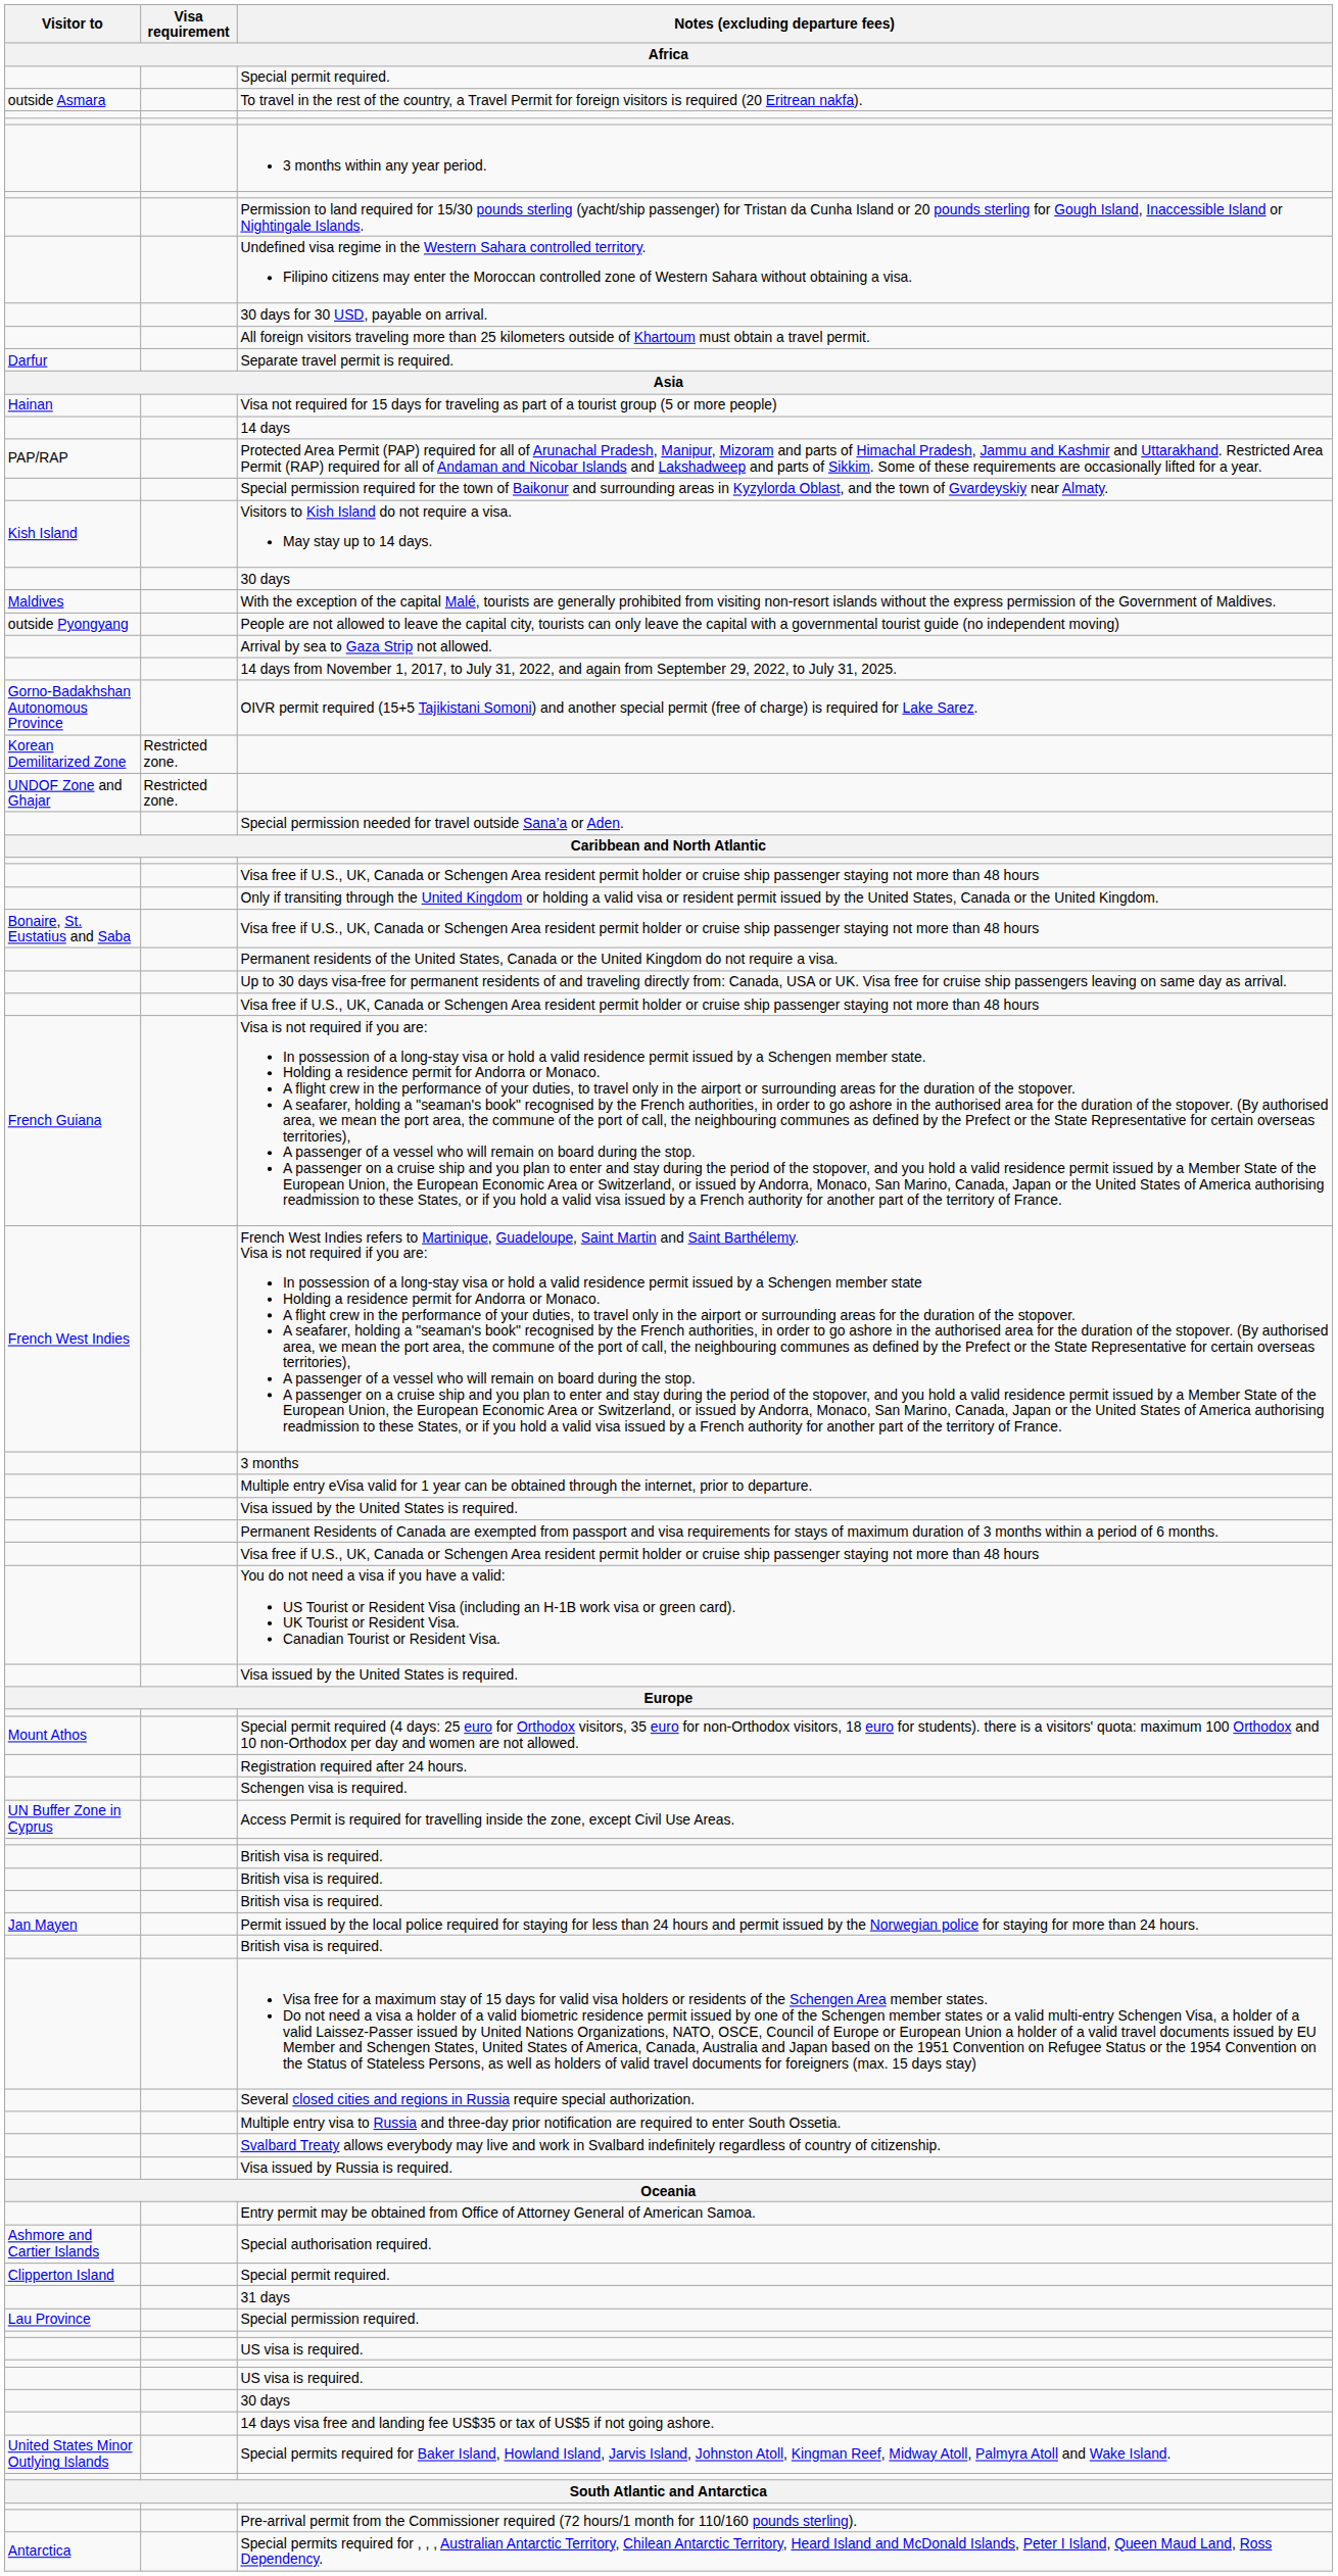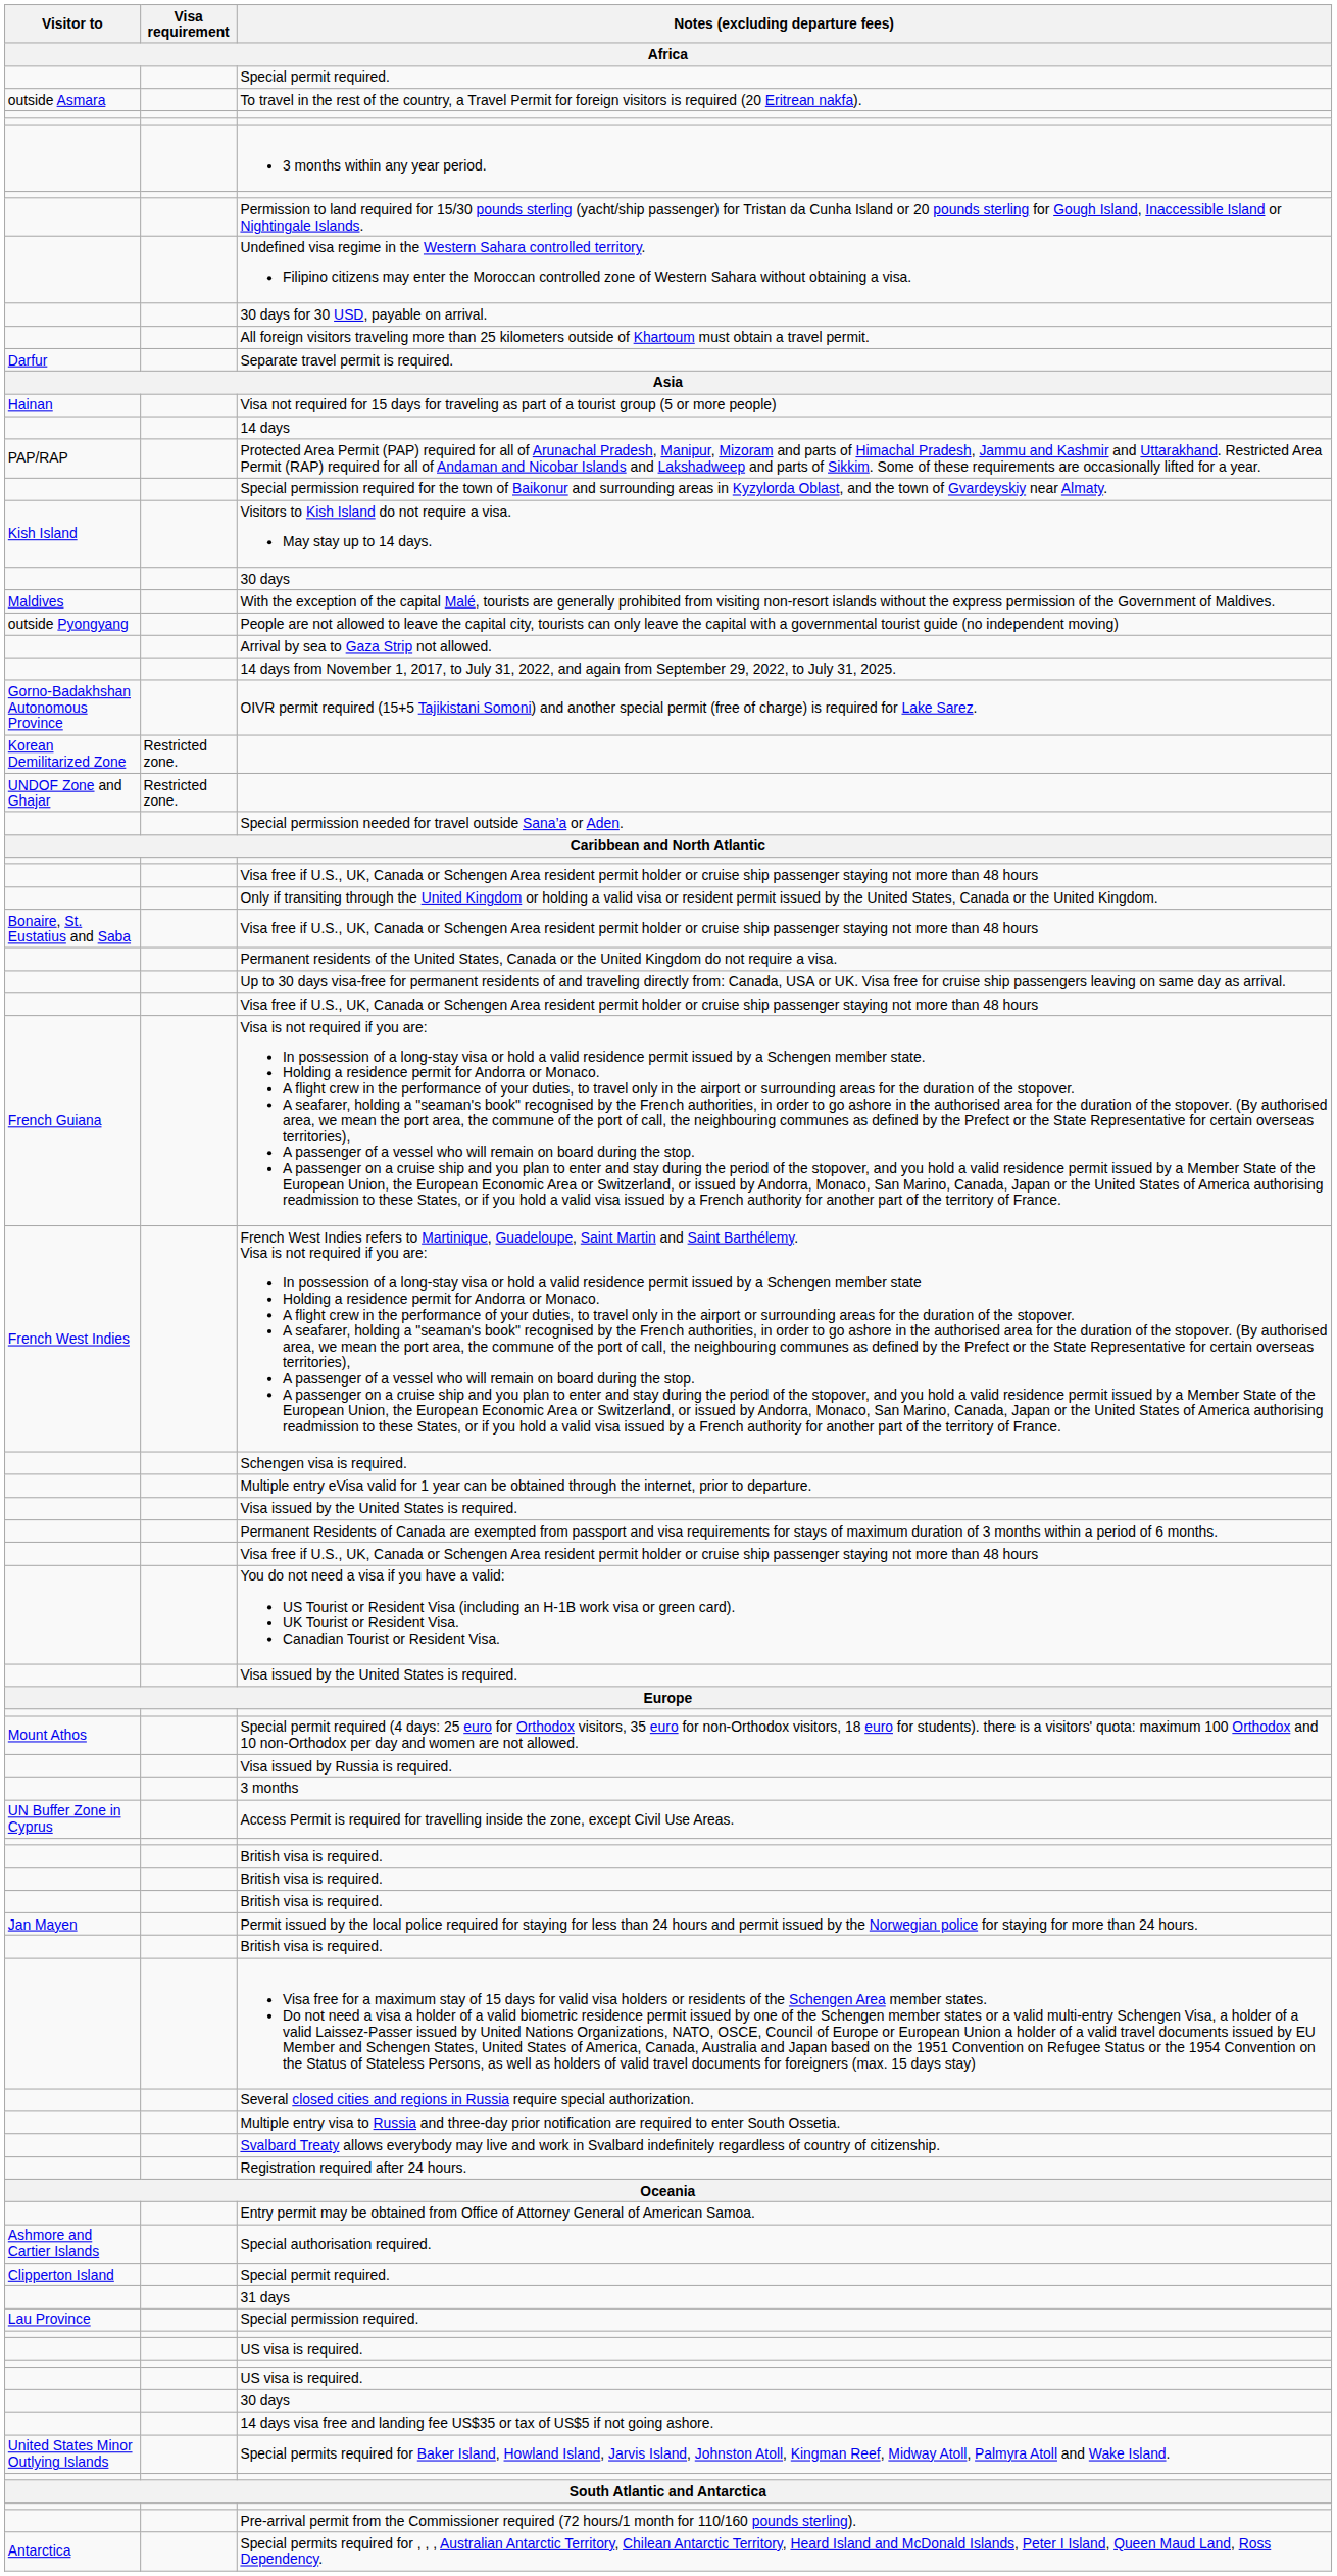rows swapped: Schengen visa is required. <-> 3 months
rows swapped: Visa issued by Russia is required. <-> Registration required after 24 hours.
